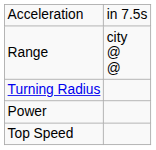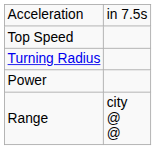rows swapped: Top Speed <-> Range
